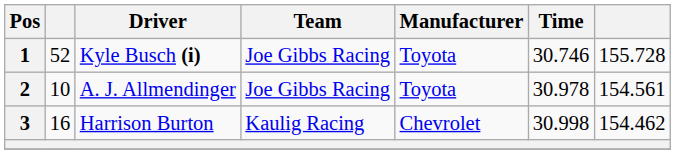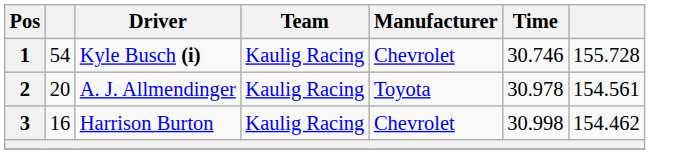1 | column 2: 52 -> 54
1 | Team: Joe Gibbs Racing -> Kaulig Racing
1 | Manufacturer: Toyota -> Chevrolet
2 | column 2: 10 -> 20
2 | Team: Joe Gibbs Racing -> Kaulig Racing
